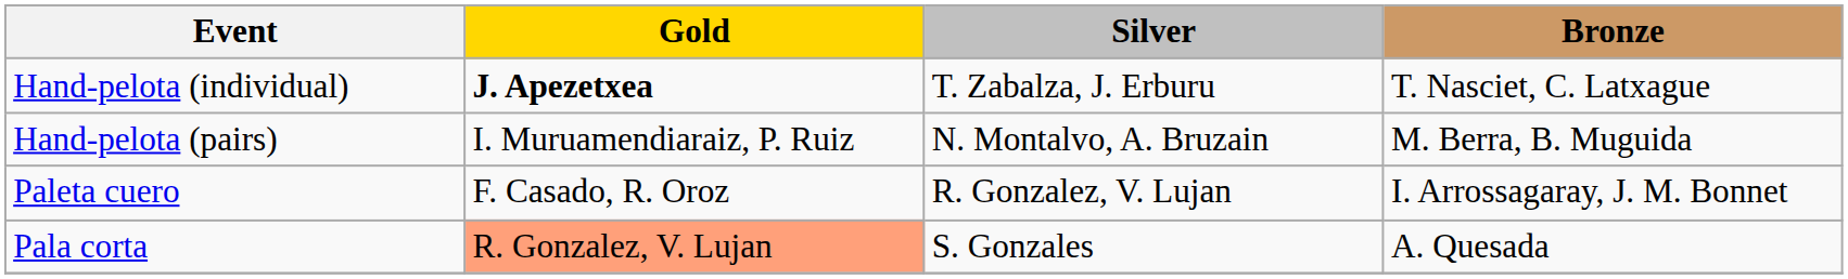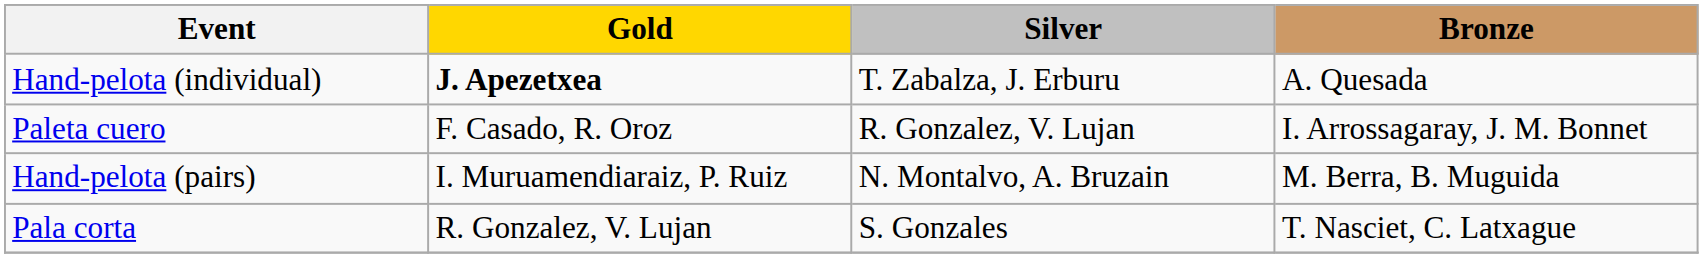Hand-pelota (individual) | Bronze: T. Nasciet, C. Latxague -> A. Quesada
rows swapped: Hand-pelota (pairs) <-> Paleta cuero
Pala corta | Gold: lightsalmon background -> no background
Pala corta | Bronze: A. Quesada -> T. Nasciet, C. Latxague
